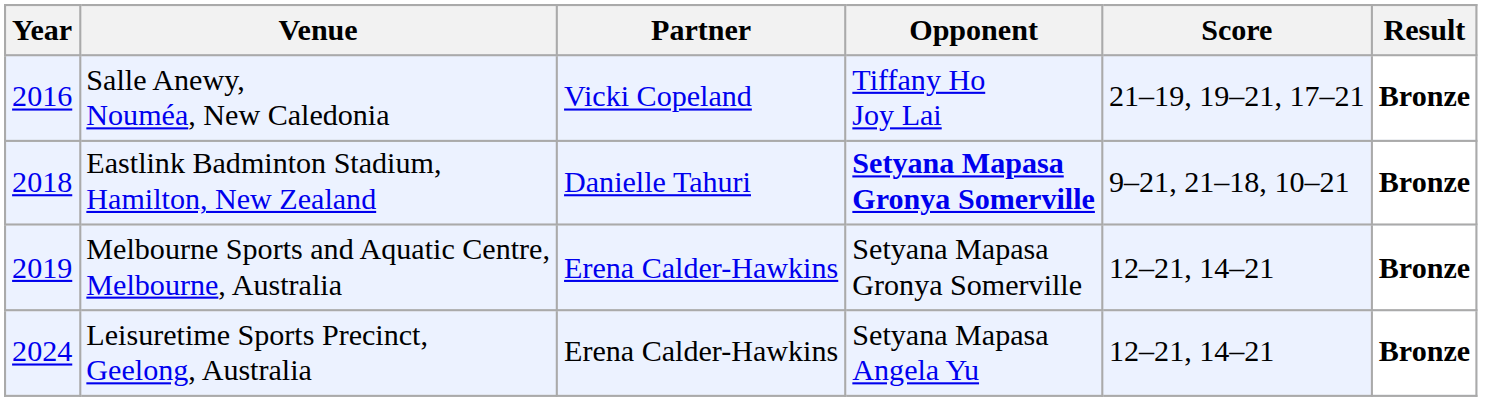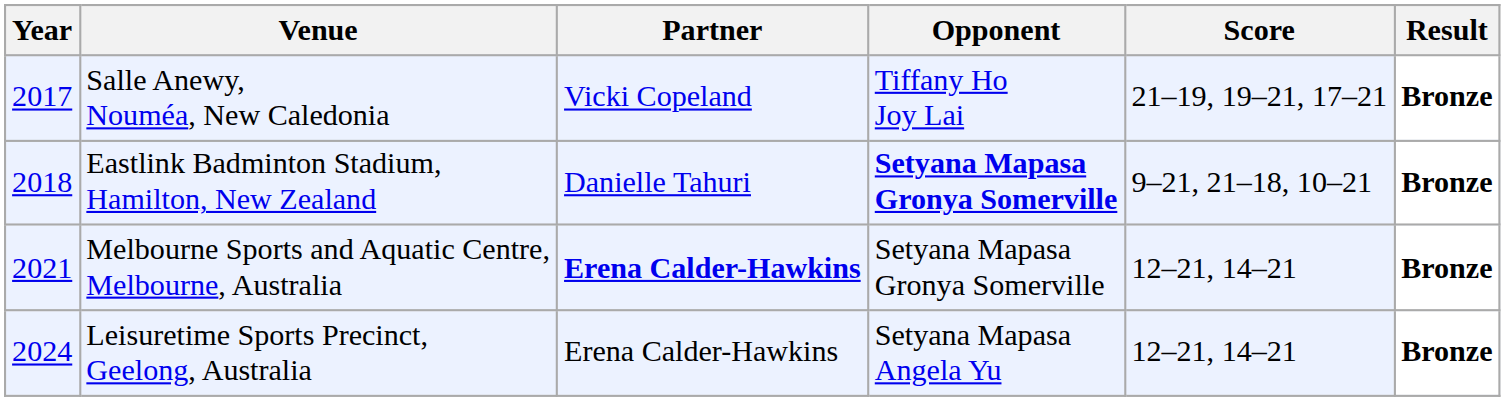Salle Anewy, Nouméa, New Caledonia | Year: 2016 -> 2017
Melbourne Sports and Aquatic Centre, Melbourne, Australia | Year: 2019 -> 2021
Melbourne Sports and Aquatic Centre, Melbourne, Australia | Partner: normal -> bold
